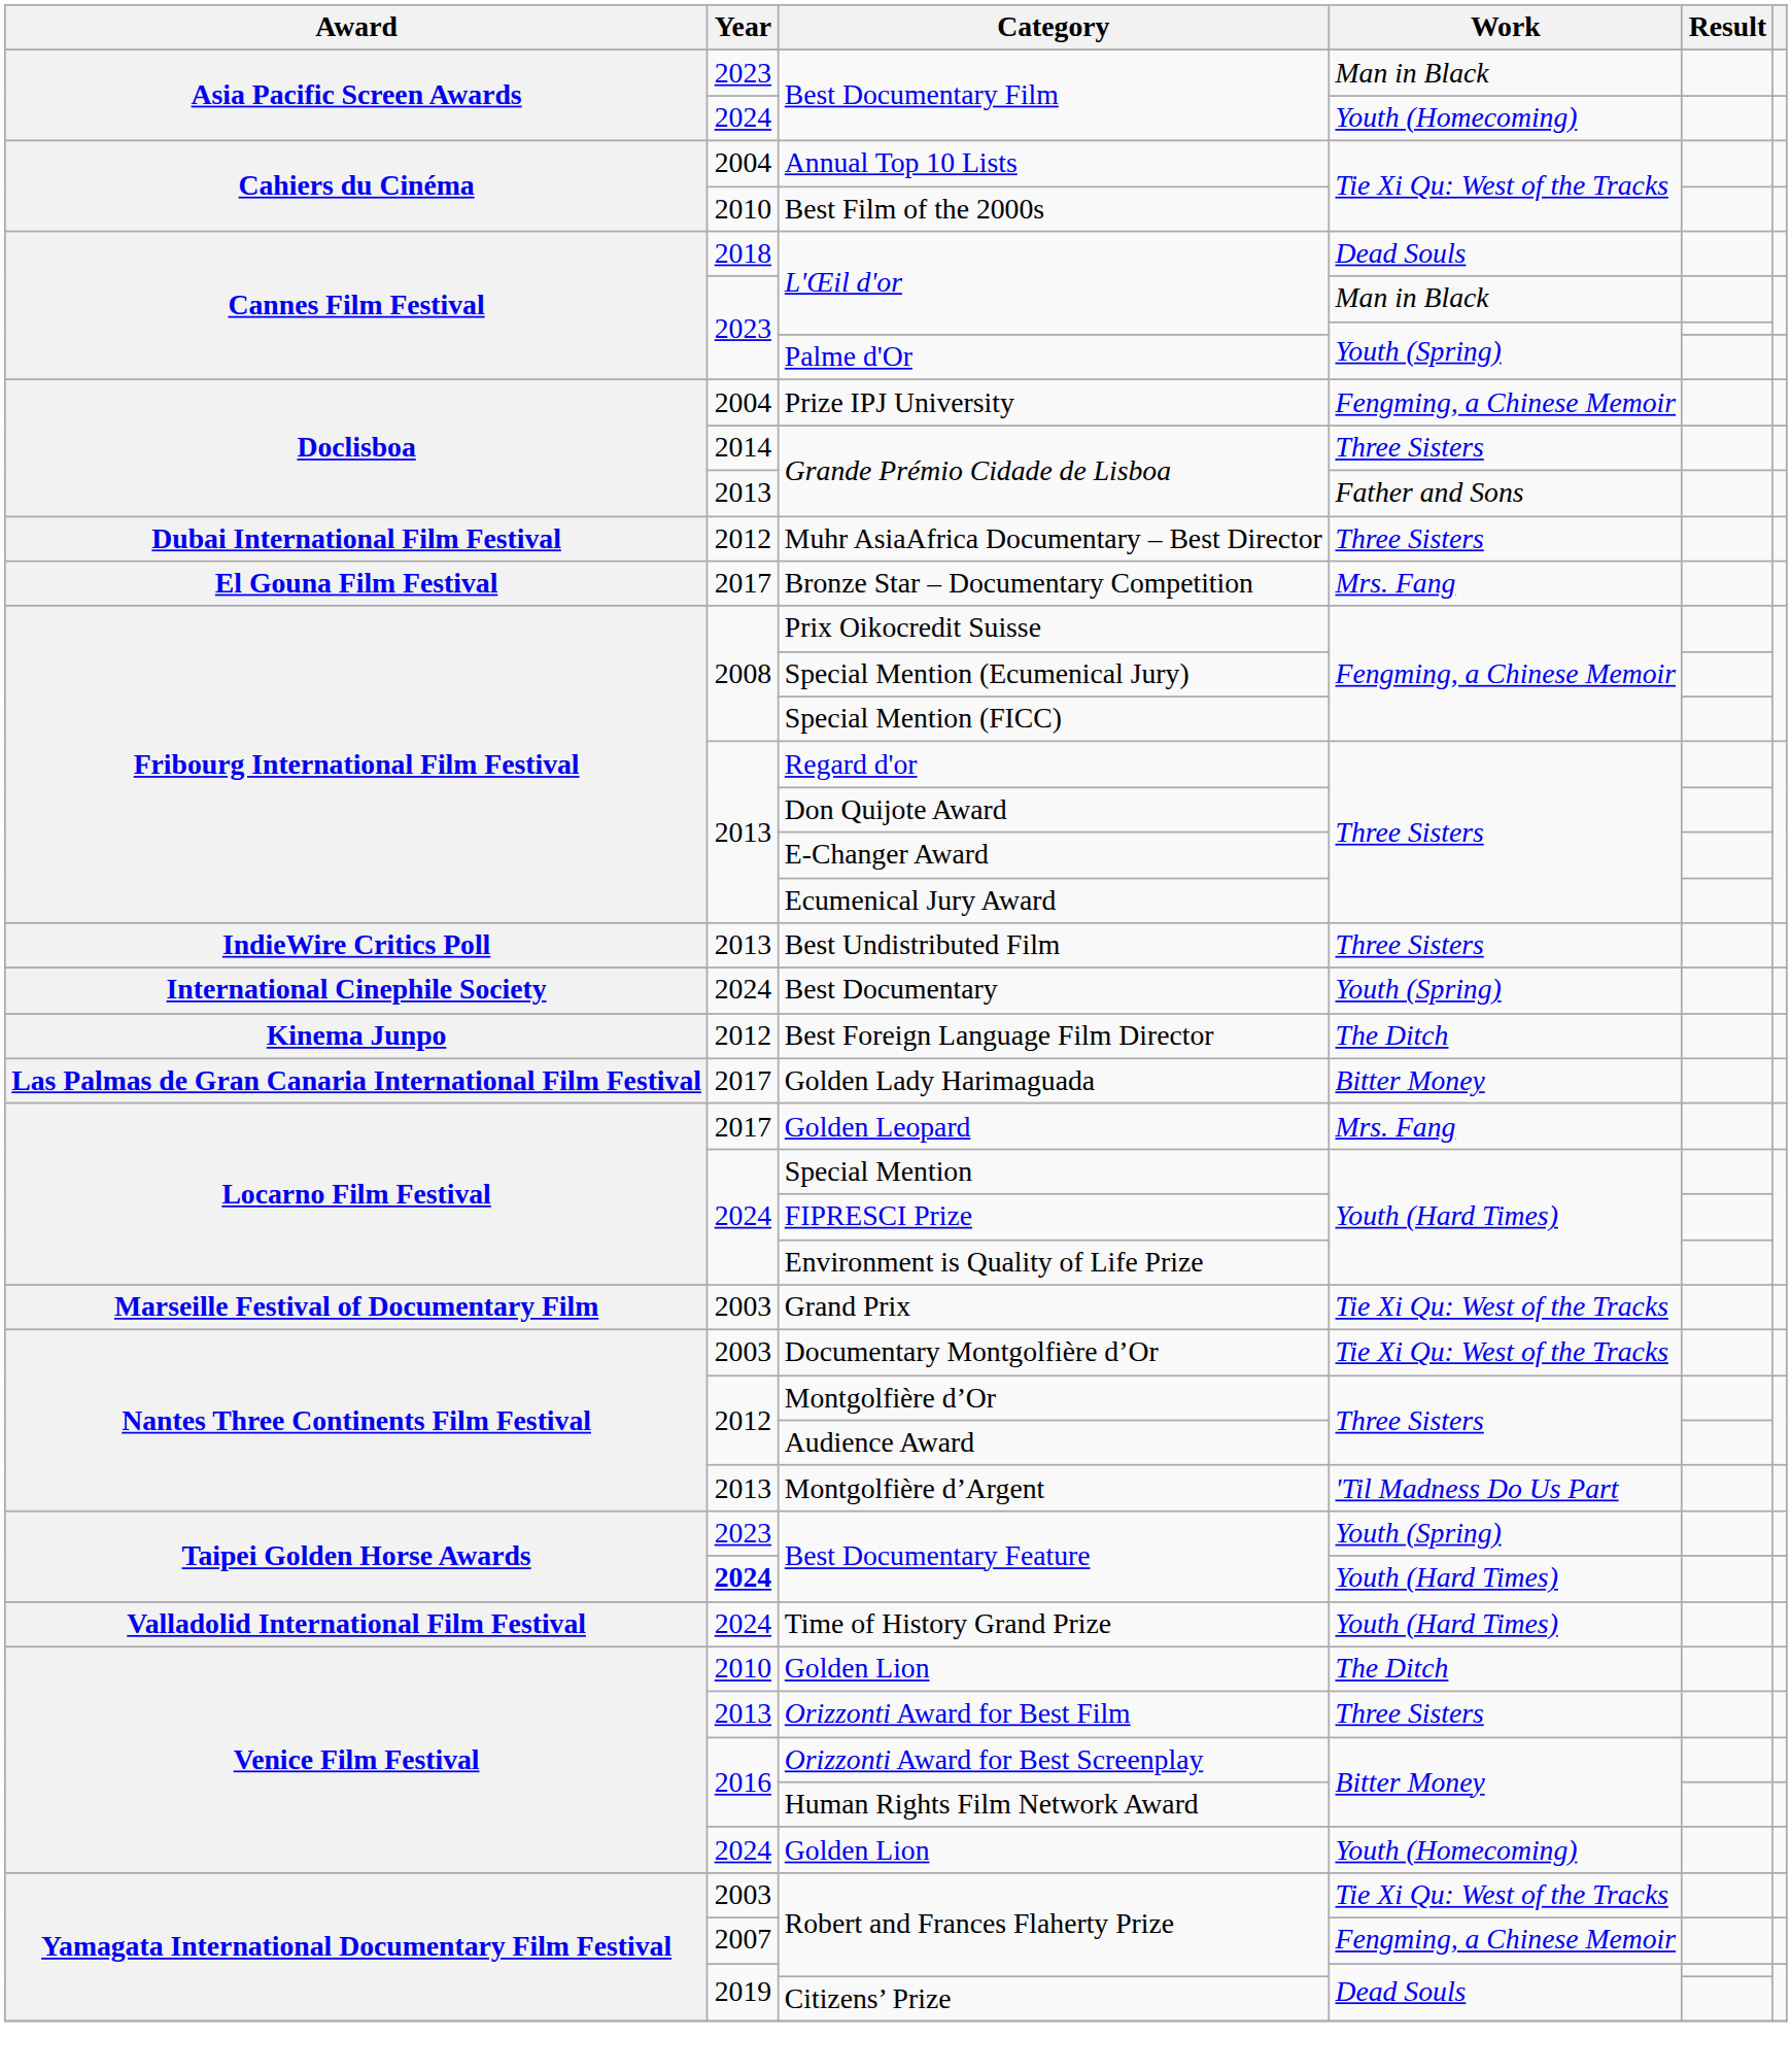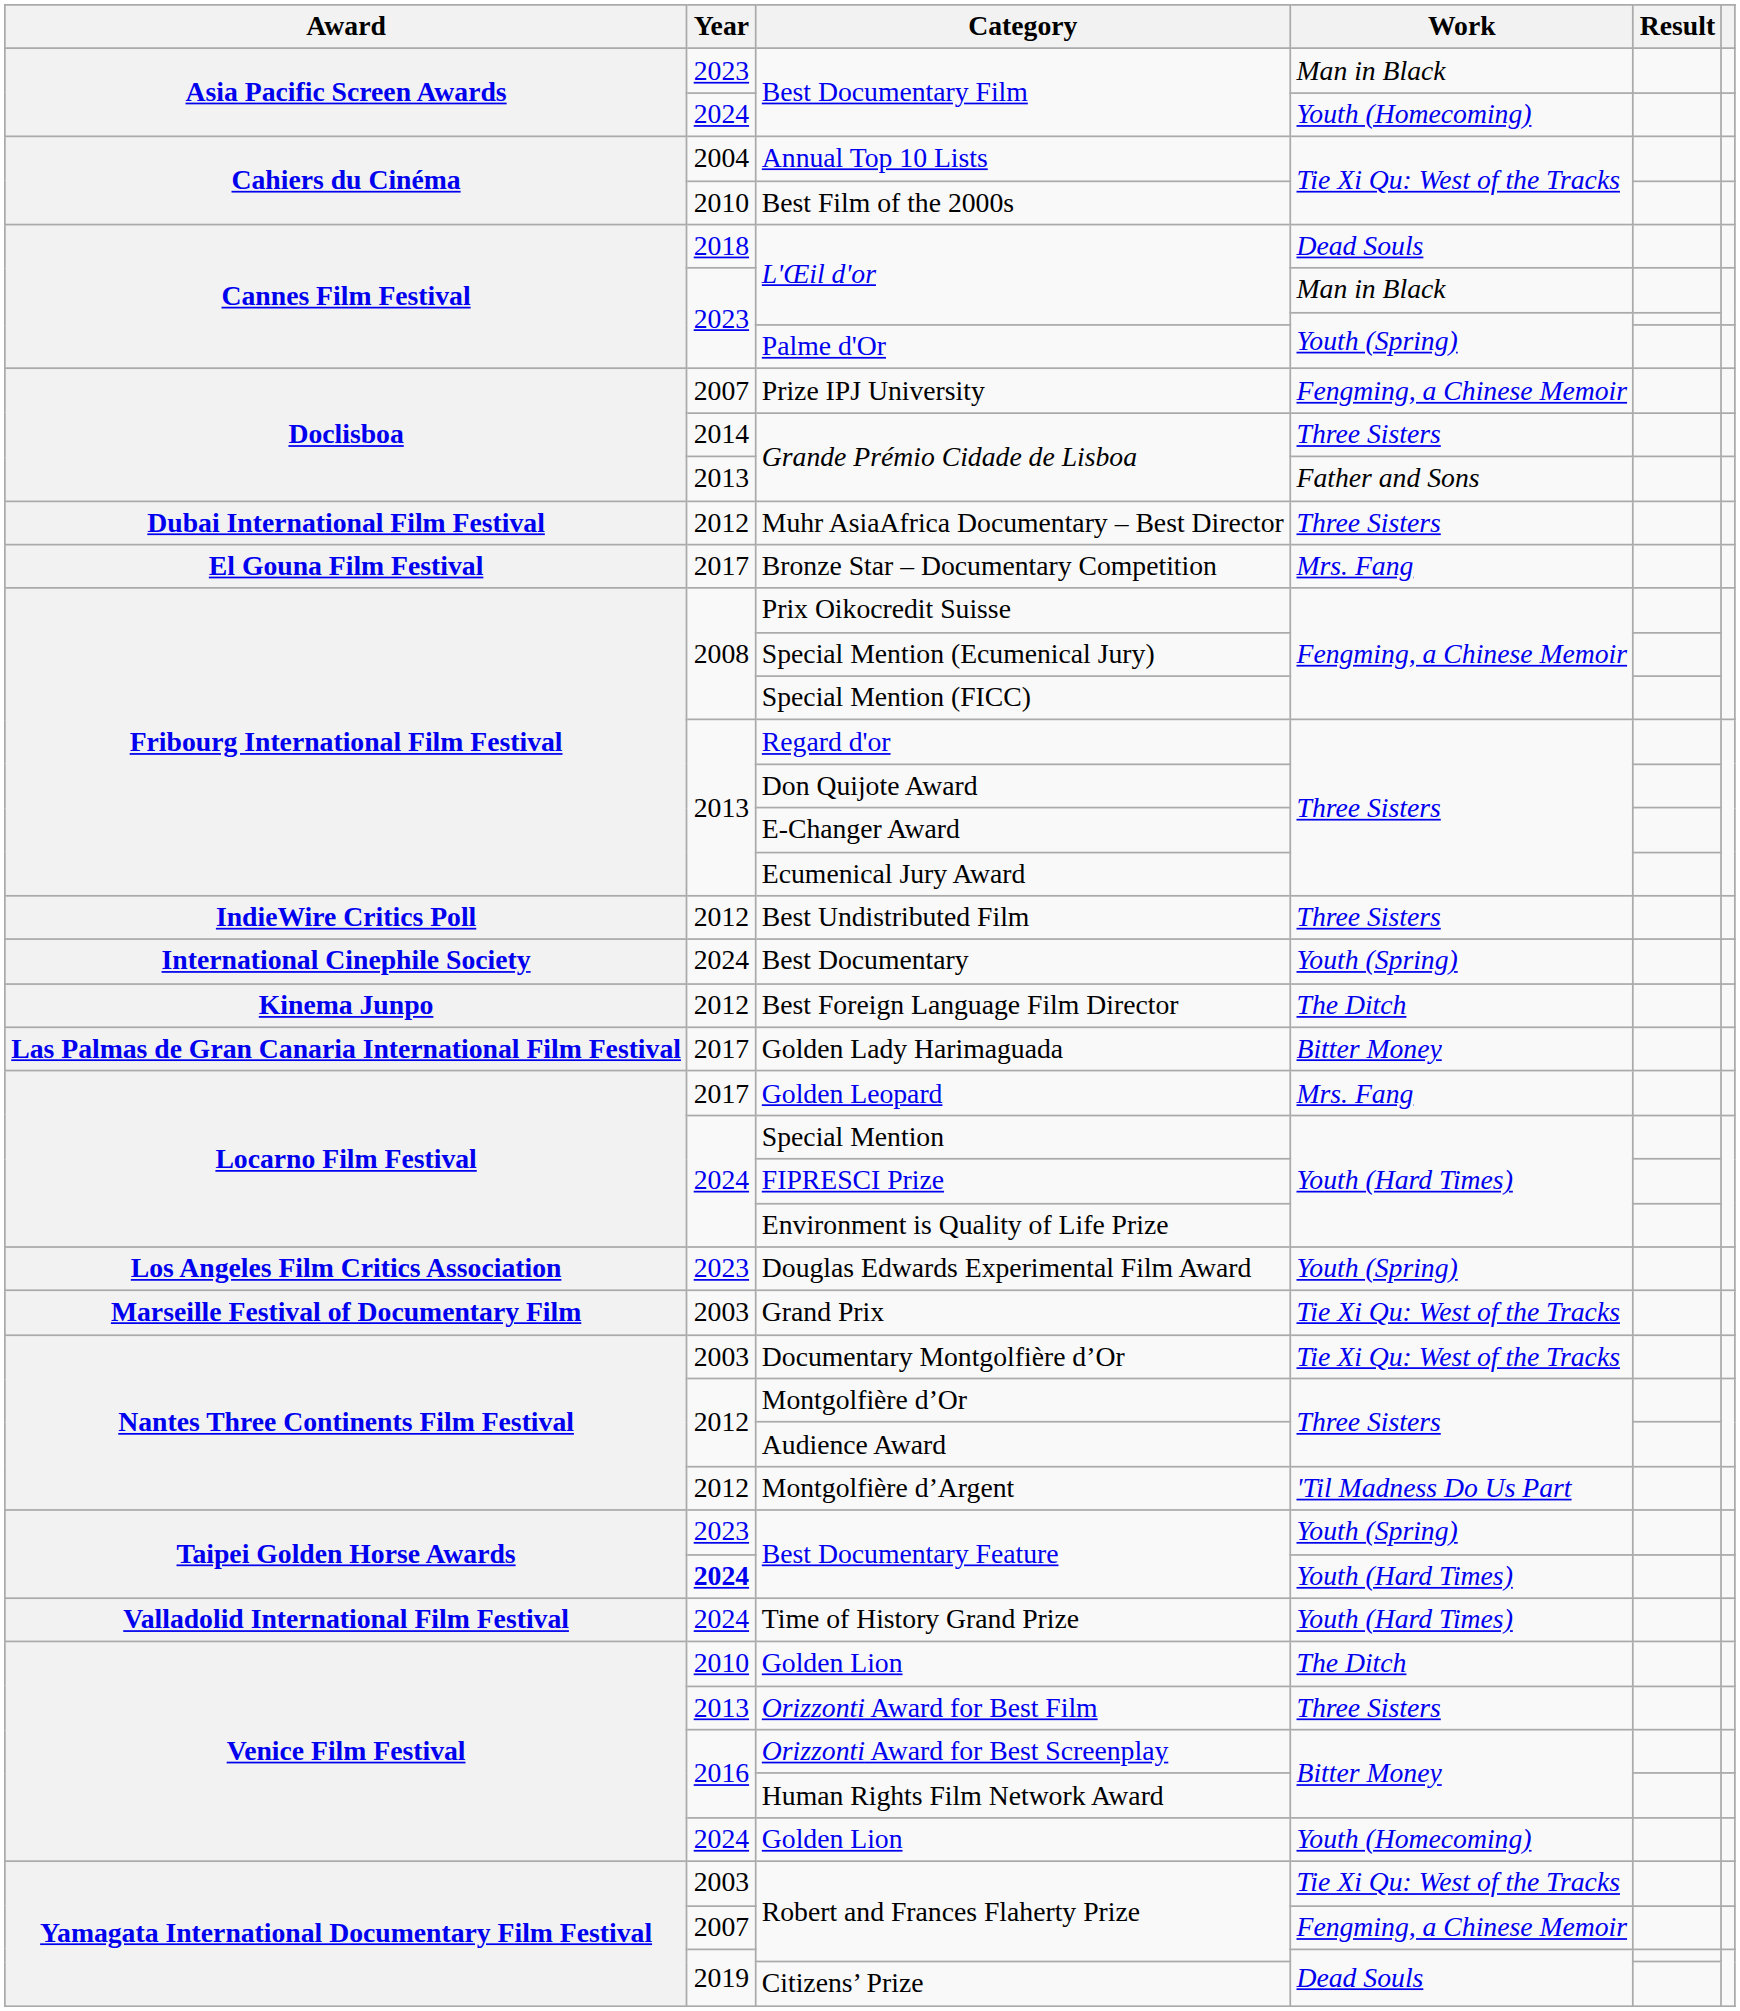Prize IPJ University | Year: 2004 -> 2007
Best Undistributed Film | Year: 2013 -> 2012
+ row: Los Angeles Film Critics Association | 2023 | Douglas Edwards Experimental Film Award | Youth (Spring)
Montgolfière d’Argent | Year: 2013 -> 2012
